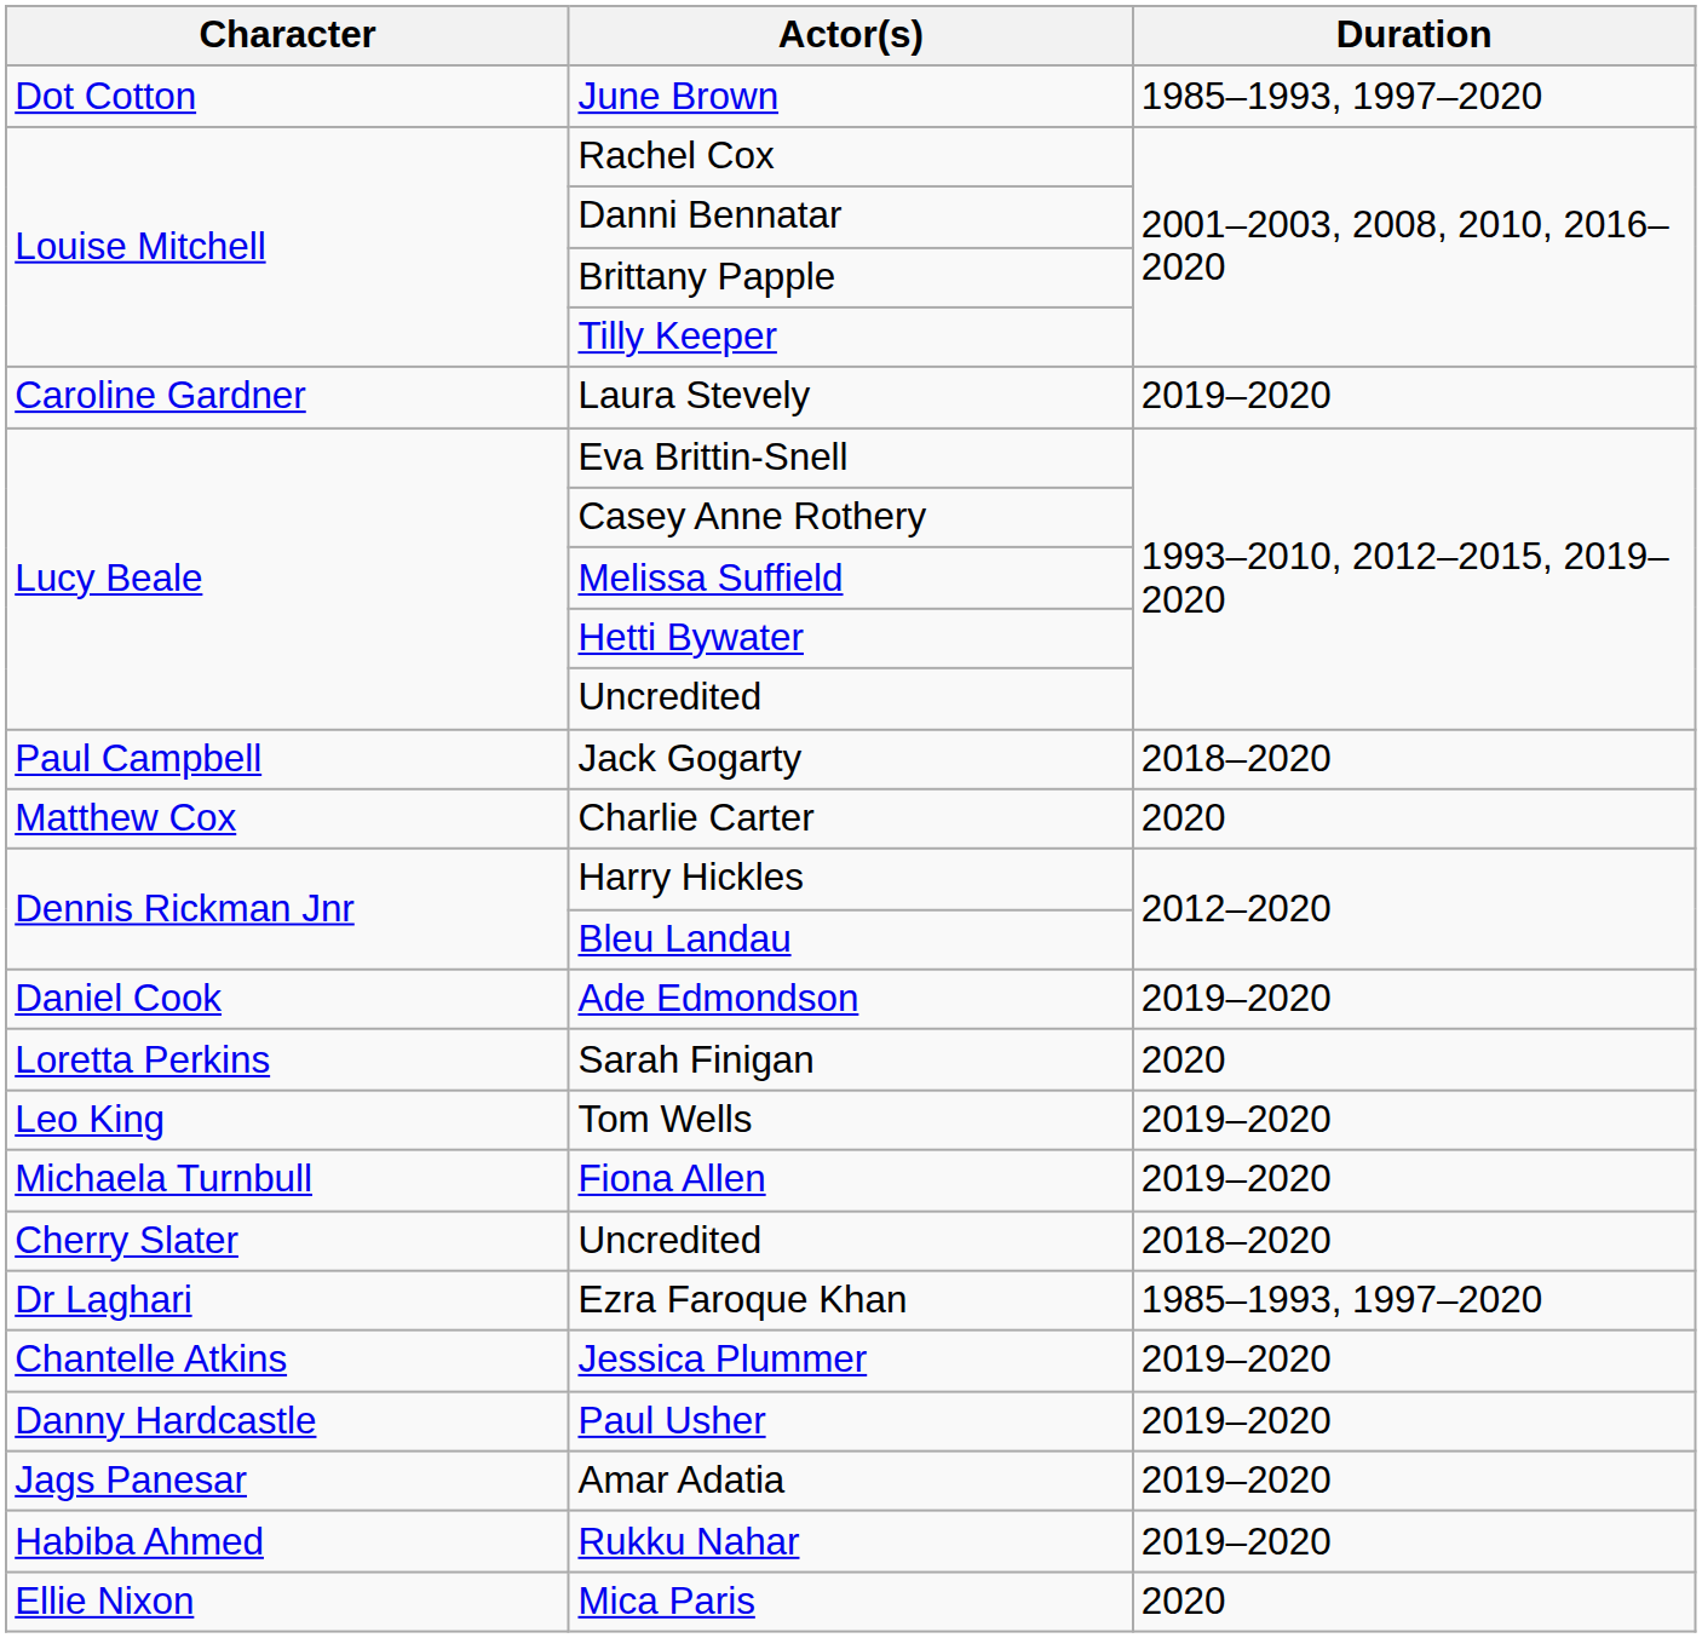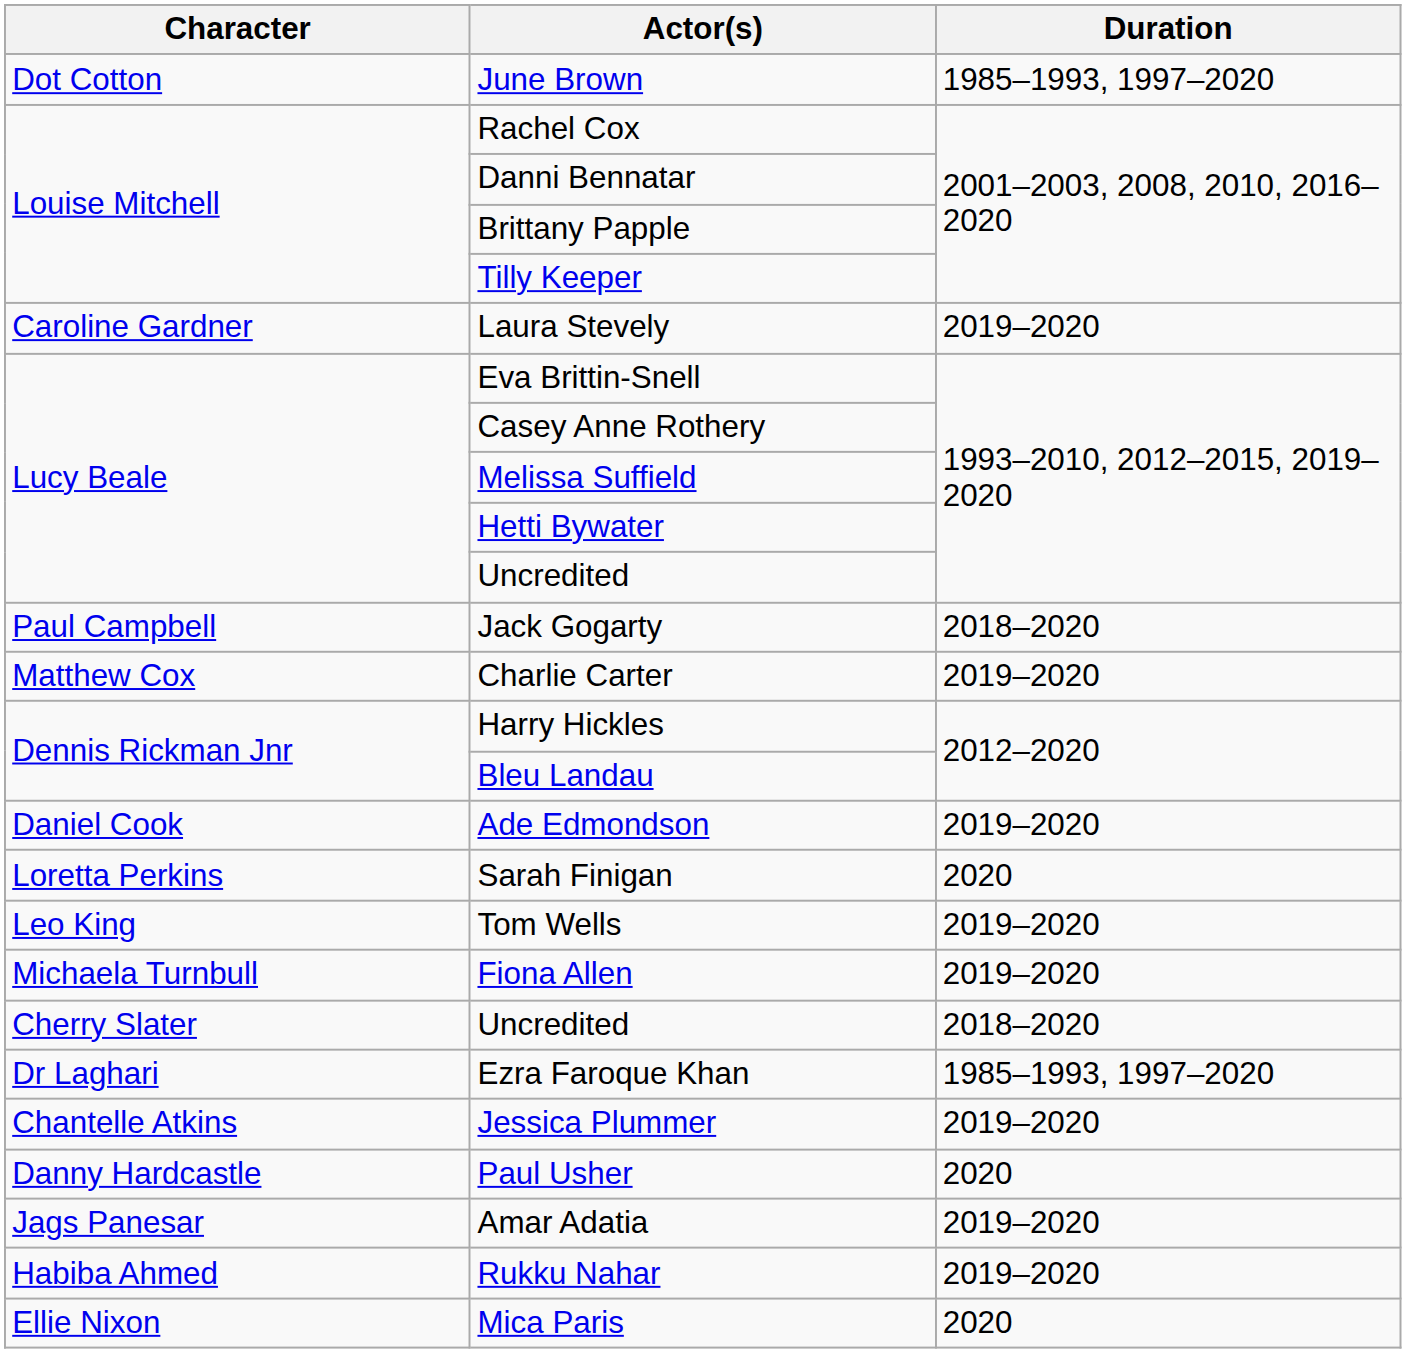Charlie Carter | Duration: 2020 -> 2019–2020
Paul Usher | Duration: 2019–2020 -> 2020
